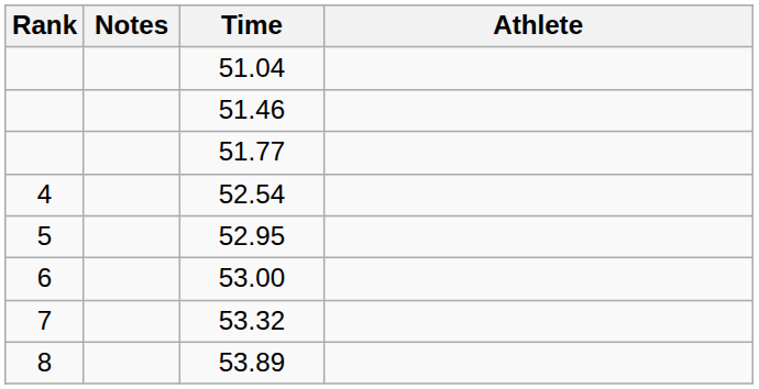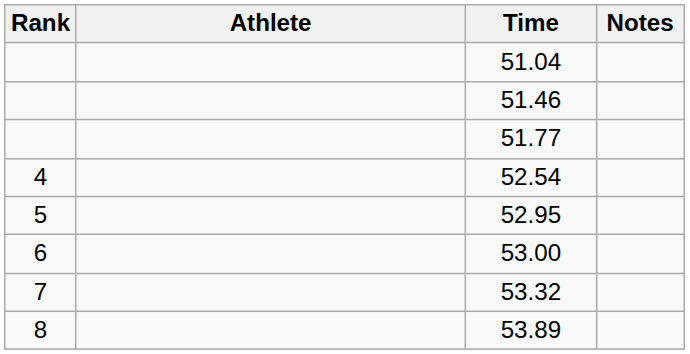columns swapped: Athlete <-> Notes
